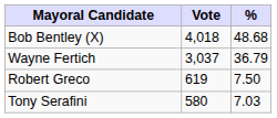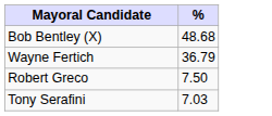- column: Vote | 4,018 | 3,037 | 619 | 580
